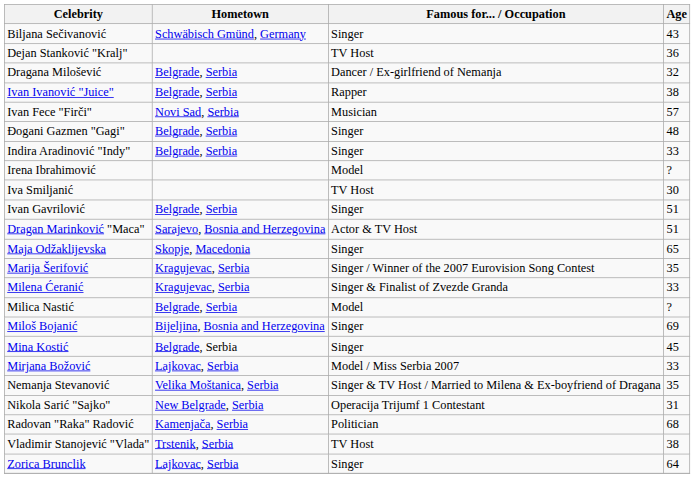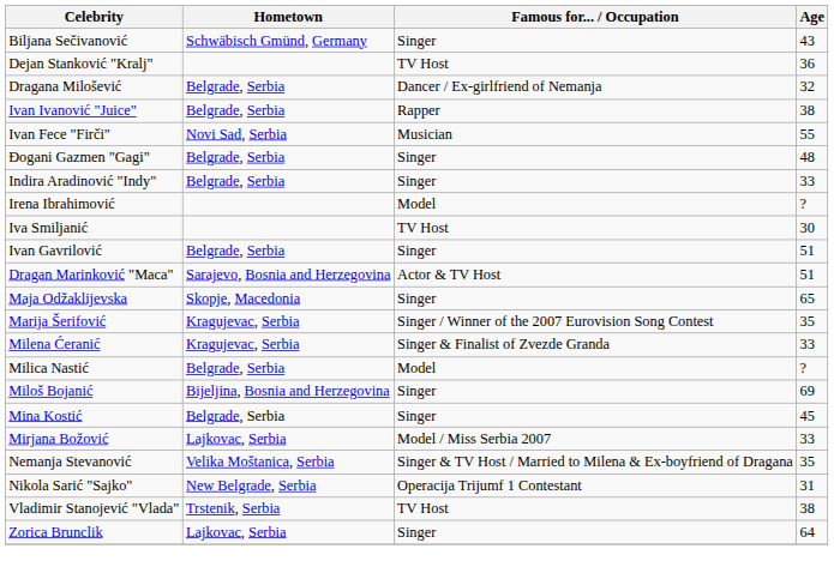Ivan Fece "Firči" | Age: 57 -> 55
- row: Radovan "Raka" Radović | Kamenjača, Serbia | Politician | 68
